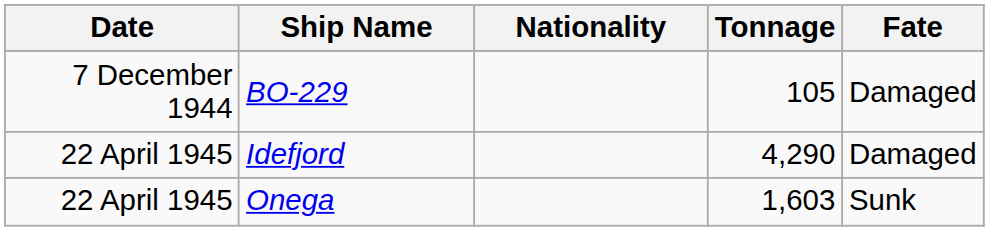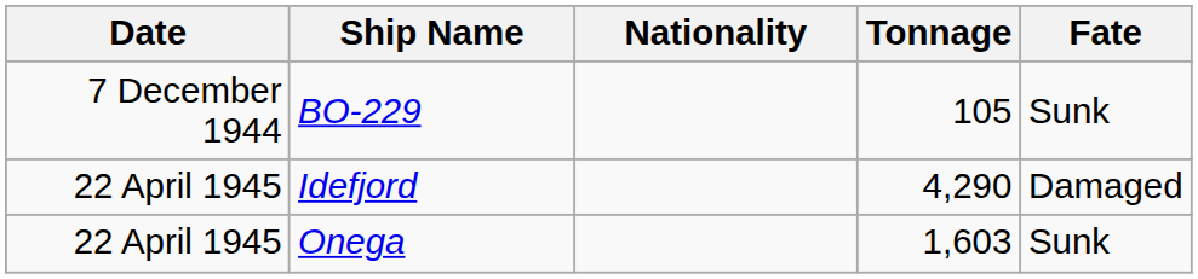BO-229 | Fate: Damaged -> Sunk
